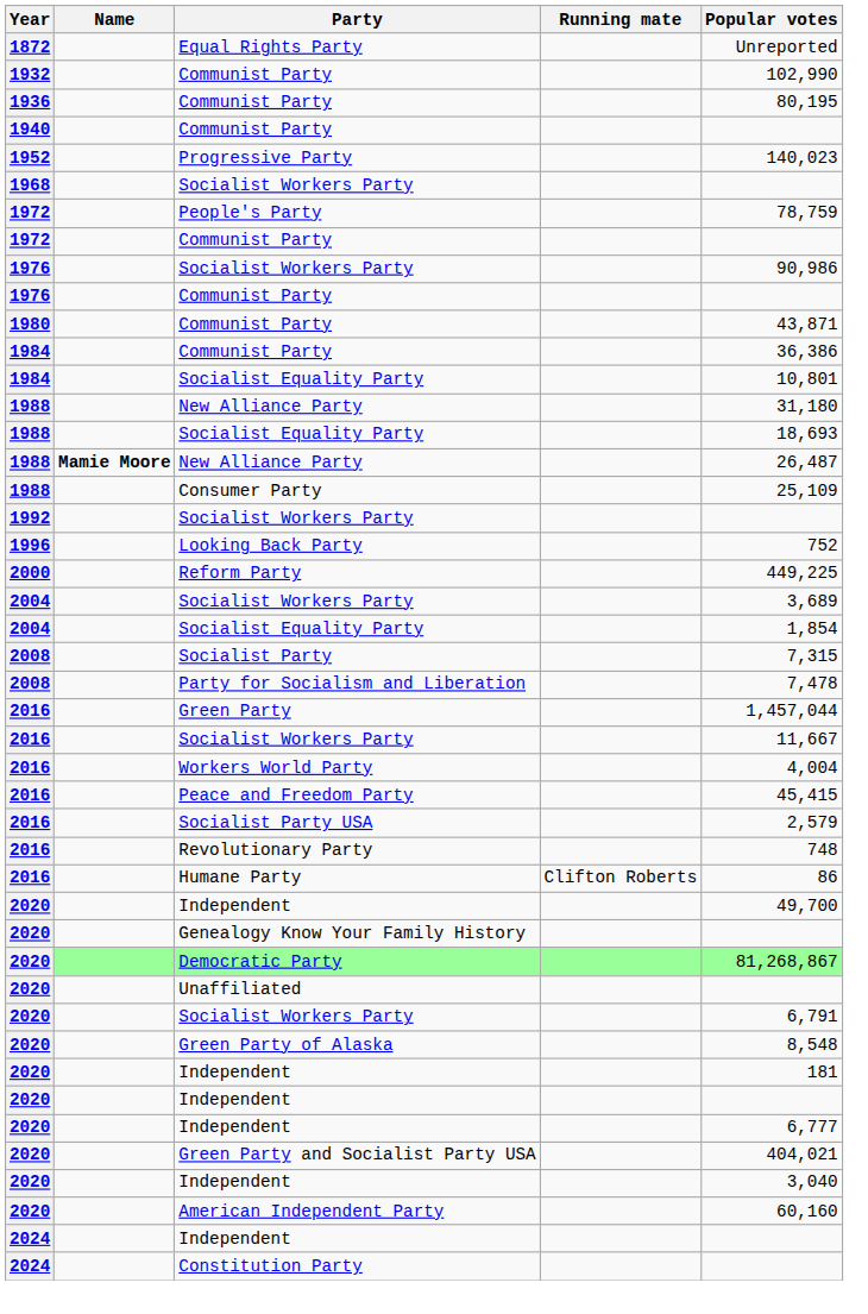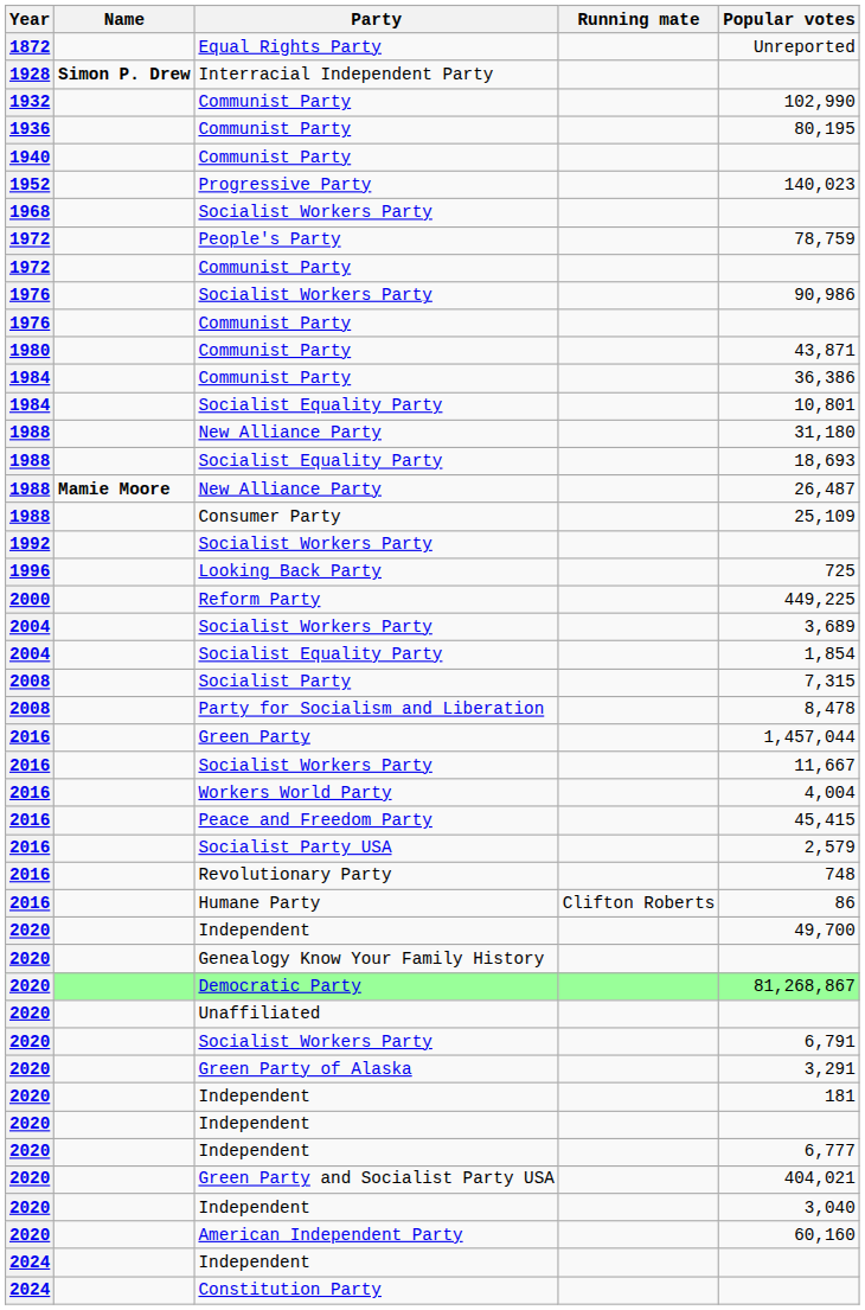+ row: 1928 | Simon P. Drew | Interracial Independent Party
Looking Back Party | Popular votes: 752 -> 725
Party for Socialism and Liberation | Popular votes: 7,478 -> 8,478
Green Party of Alaska | Popular votes: 8,548 -> 3,291
